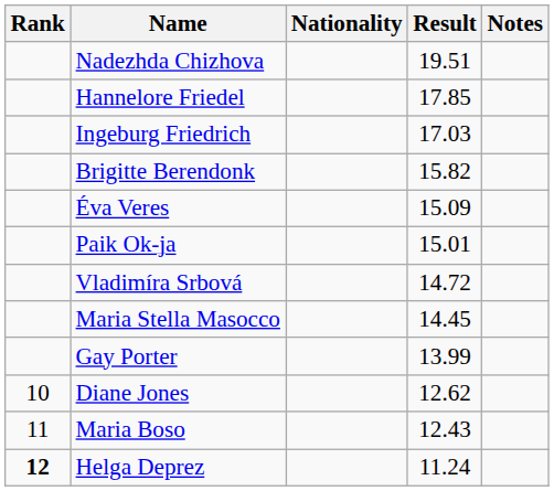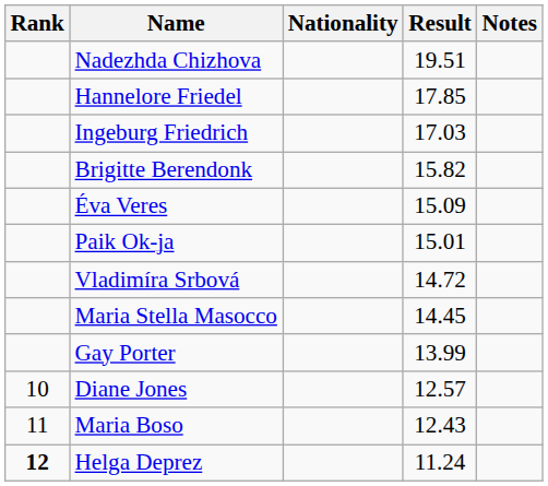Diane Jones | Result: 12.62 -> 12.57
